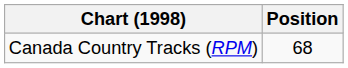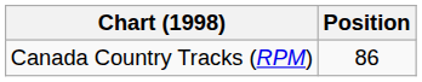Canada Country Tracks (RPM) | Position: 68 -> 86
